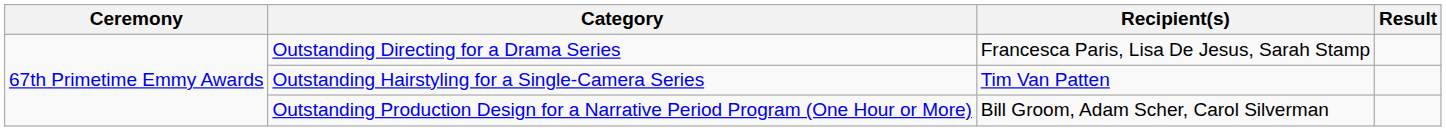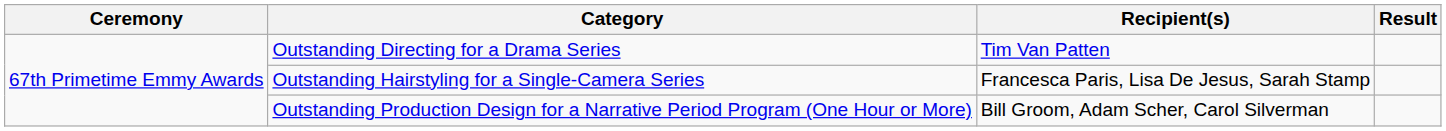Outstanding Directing for a Drama Series | Recipient(s): Francesca Paris, Lisa De Jesus, Sarah Stamp -> Tim Van Patten
Outstanding Hairstyling for a Single-Camera Series | Recipient(s): Tim Van Patten -> Francesca Paris, Lisa De Jesus, Sarah Stamp
